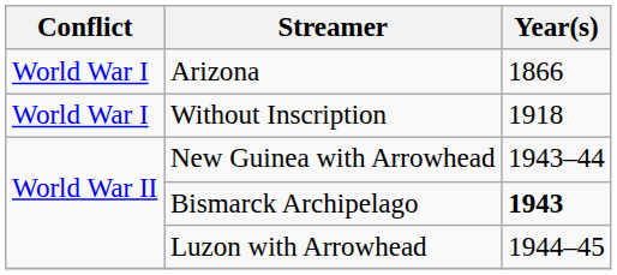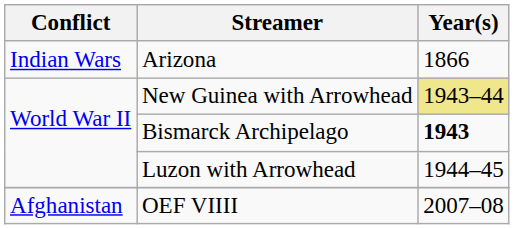Arizona | Conflict: World War I -> Indian Wars
- row: World War I | Without Inscription | 1918
New Guinea with Arrowhead | Year(s): no background -> khaki background
+ row: Afghanistan | OEF VIIII | 2007–08
